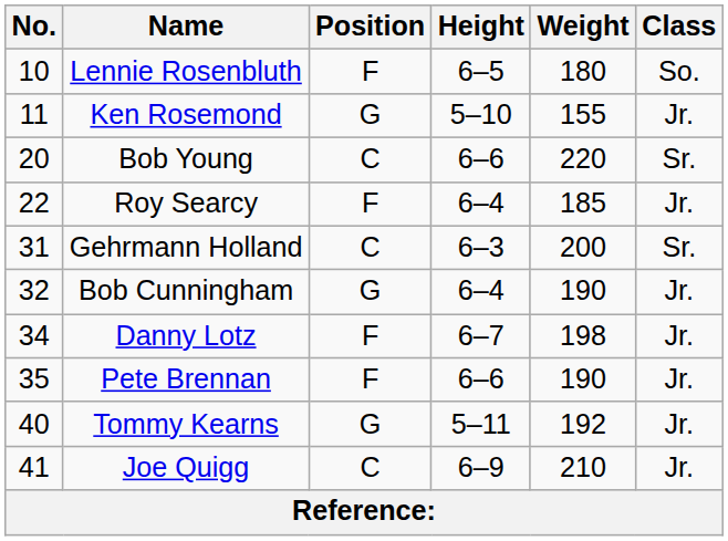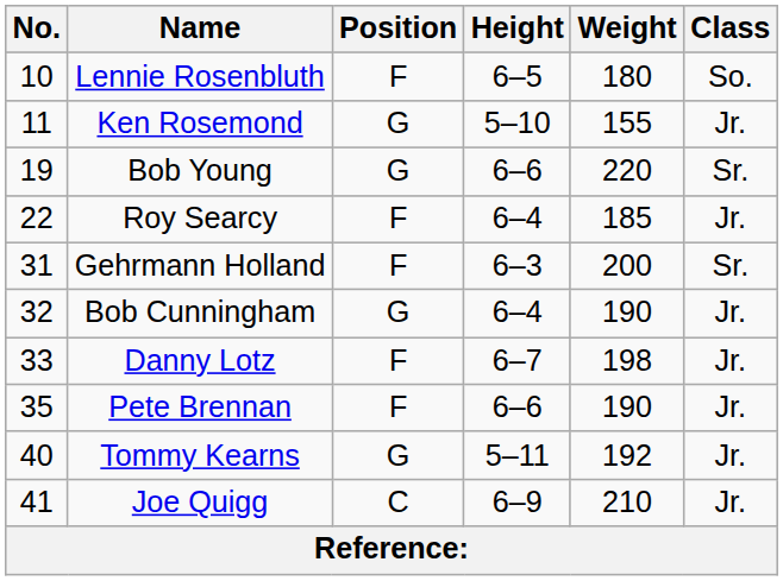Bob Young | No.: 20 -> 19
Bob Young | Position: C -> G
Gehrmann Holland | Position: C -> F
Danny Lotz | No.: 34 -> 33
